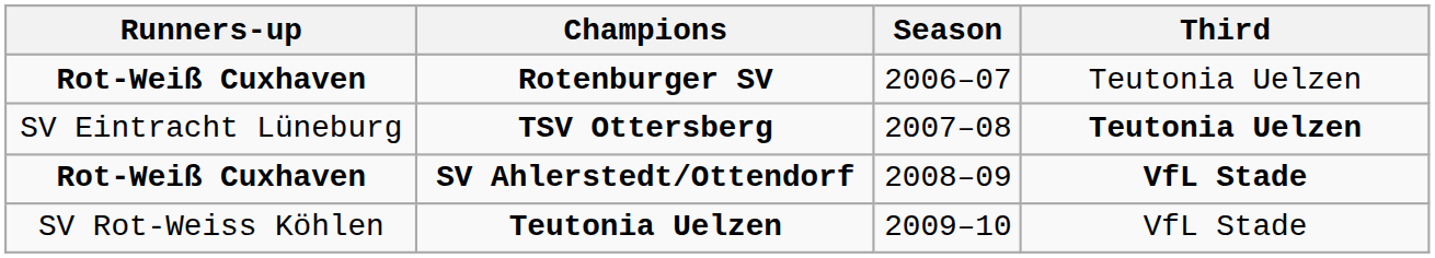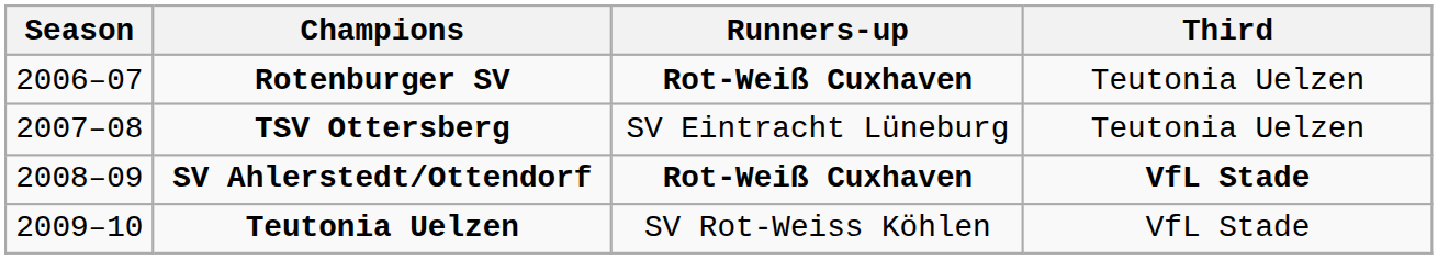columns swapped: Season <-> Runners-up
TSV Ottersberg | Third: bold -> normal
